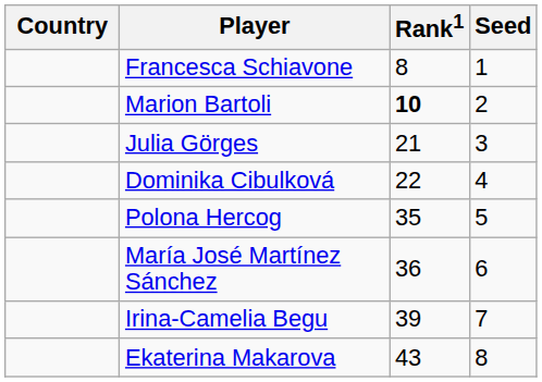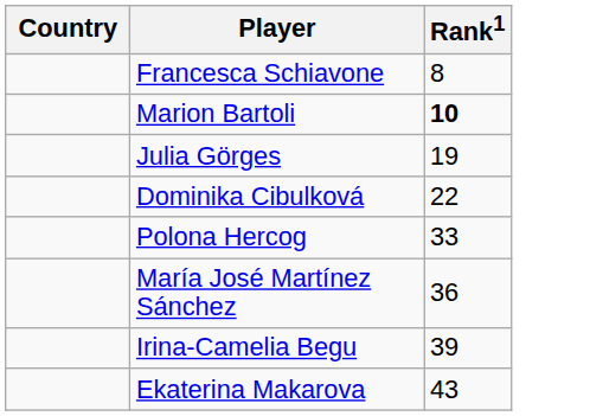- column: Seed | 1 | 2 | 3 | 4 | 5 | 6 | 7 | 8
Julia Görges | Rank1: 21 -> 19
Polona Hercog | Rank1: 35 -> 33
